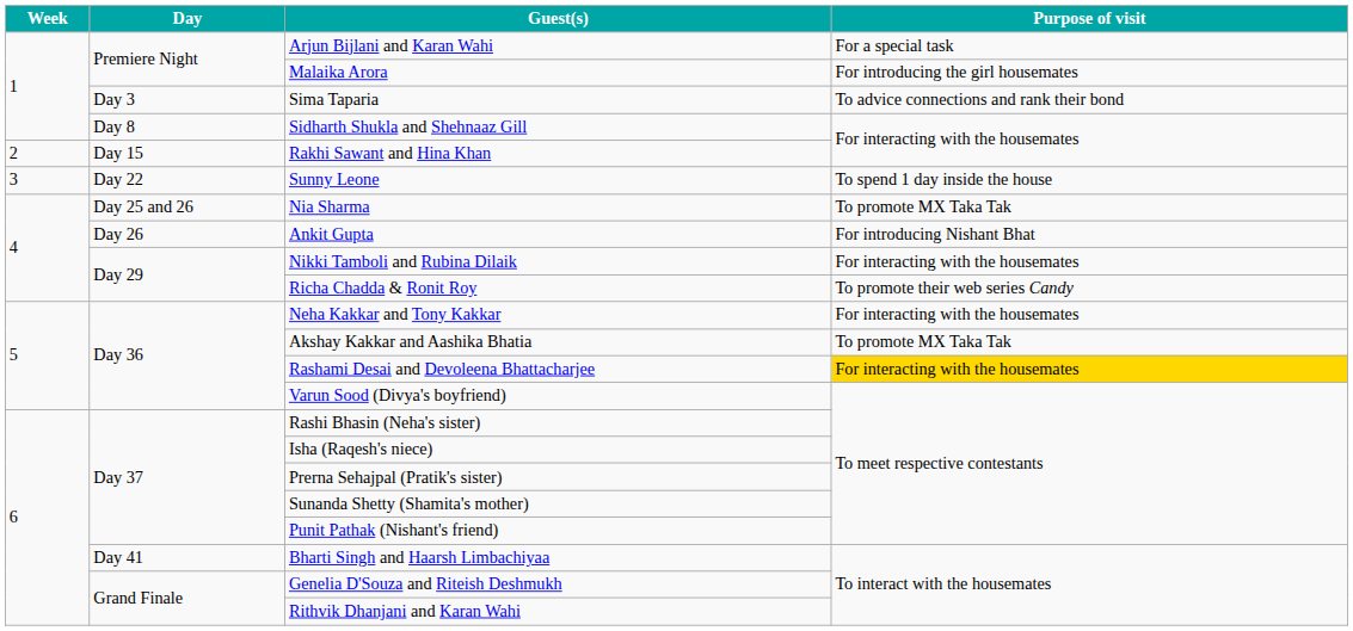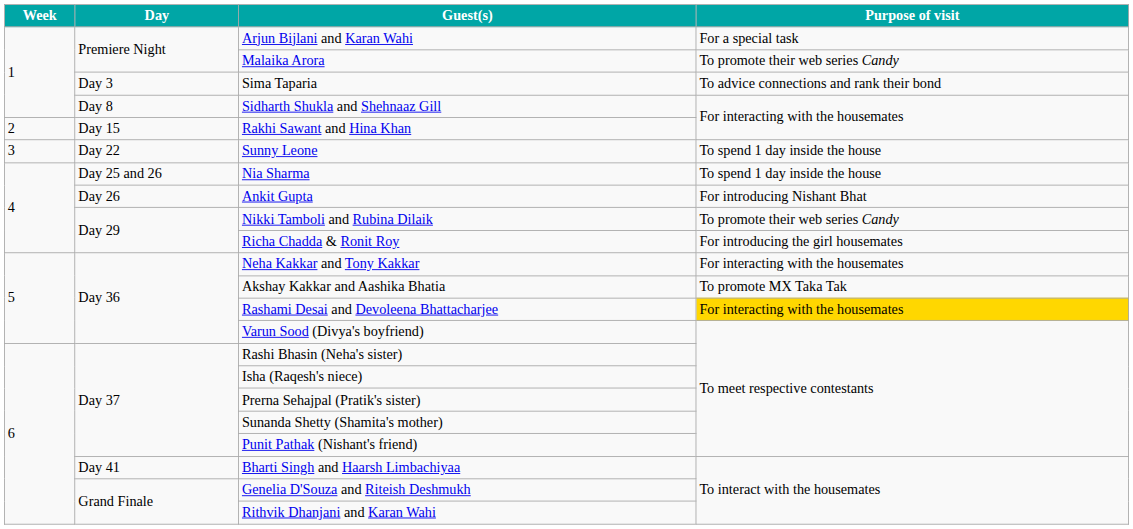Malaika Arora | Purpose of visit: For introducing the girl housemates -> To promote their web series Candy
Nia Sharma | Purpose of visit: To promote MX Taka Tak -> To spend 1 day inside the house
Nikki Tamboli and Rubina Dilaik | Purpose of visit: For interacting with the housemates -> To promote their web series Candy
Richa Chadda & Ronit Roy | Purpose of visit: To promote their web series Candy -> For introducing the girl housemates
